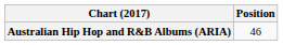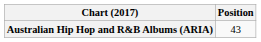Australian Hip Hop and R&B Albums (ARIA) | Position: 46 -> 43
